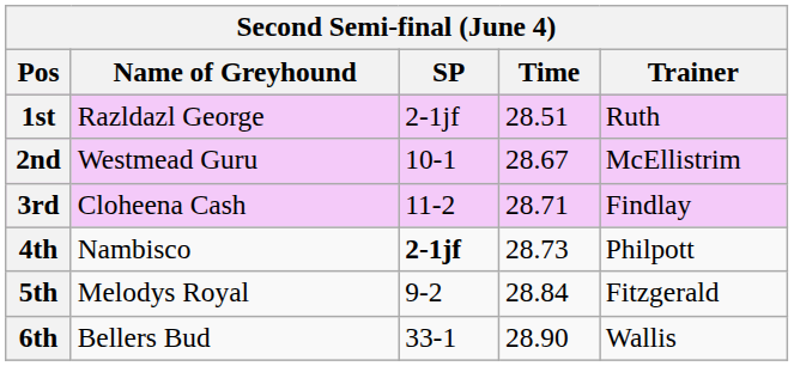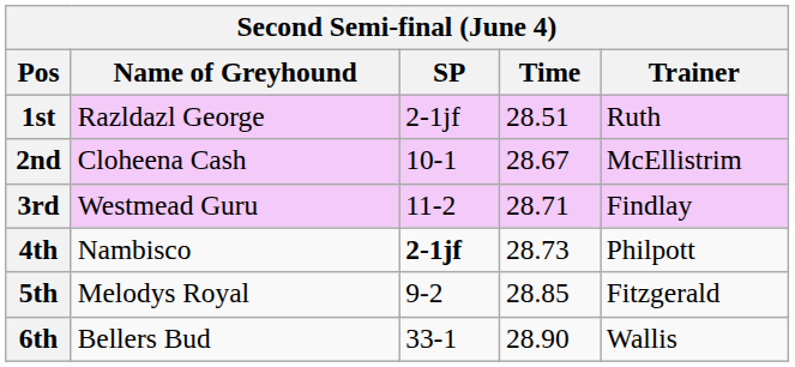2nd | Name of Greyhound: Westmead Guru -> Cloheena Cash
3rd | Name of Greyhound: Cloheena Cash -> Westmead Guru
5th | Time: 28.84 -> 28.85
